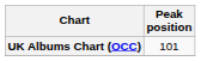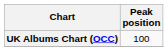UK Albums Chart (OCC) | Peak position: 101 -> 100
